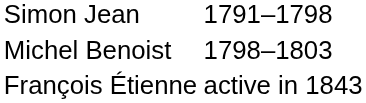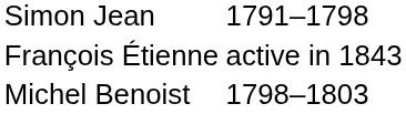rows swapped: Michel Benoist <-> François Étienne
